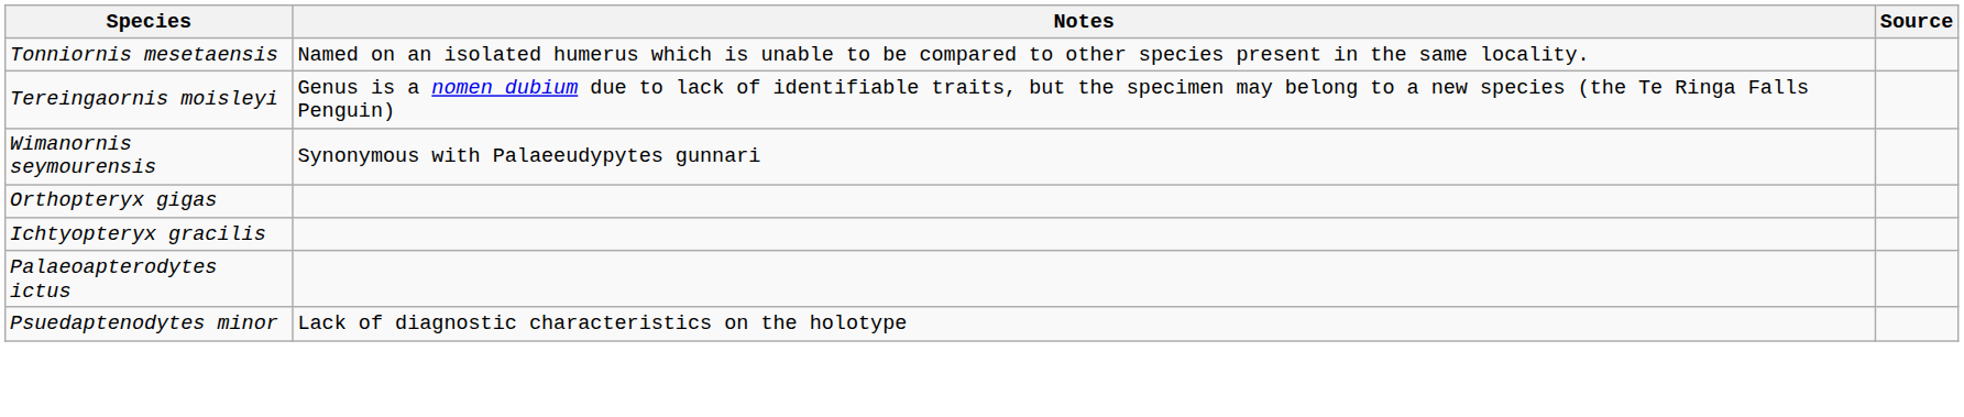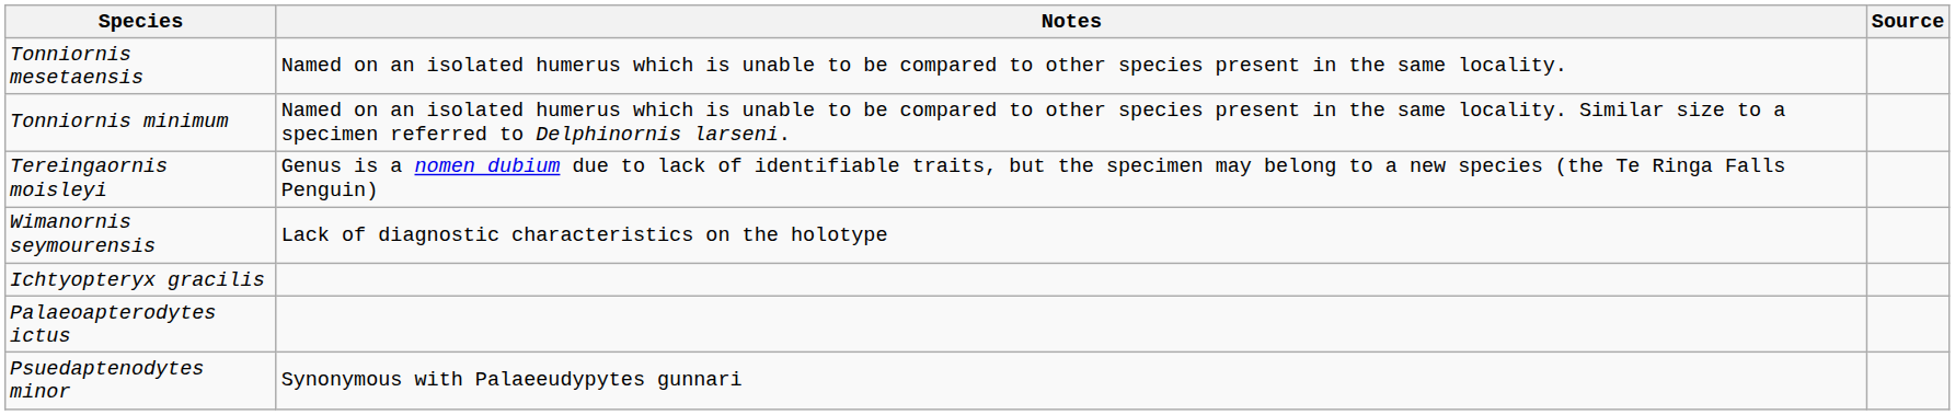+ row: Tonniornis minimum | Named on an isolated humerus which is unable to be compared to other species present in the same locality. Similar size to a specimen referred to Delphinornis larseni.
Wimanornis seymourensis | Notes: Synonymous with Palaeeudypytes gunnari -> Lack of diagnostic characteristics on the holotype
- row: Orthopteryx gigas
Psuedaptenodytes minor | Notes: Lack of diagnostic characteristics on the holotype -> Synonymous with Palaeeudypytes gunnari
